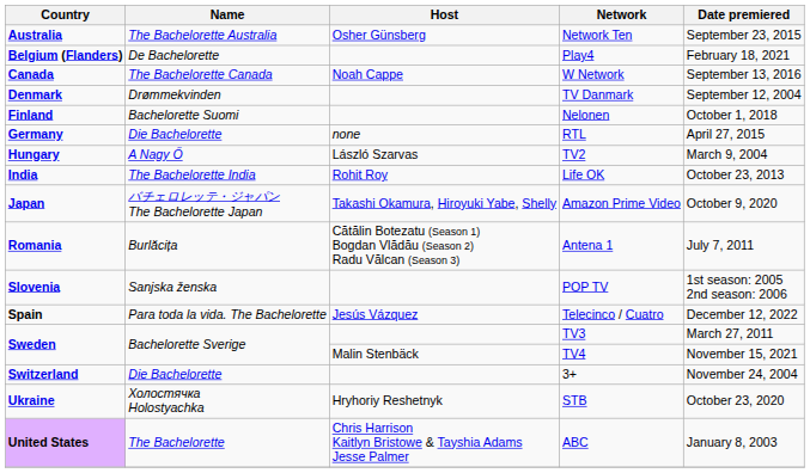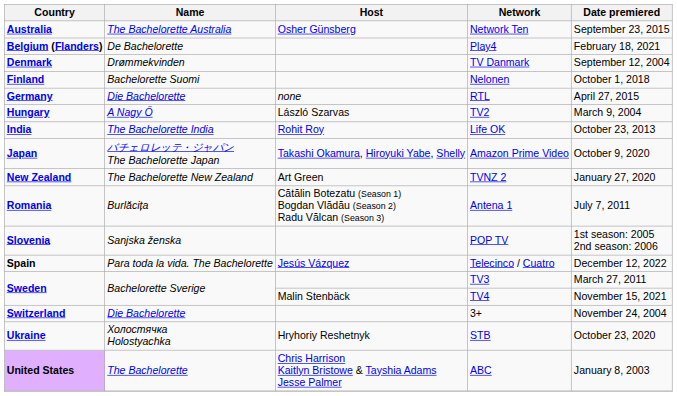- row: Canada | The Bachelorette Canada | Noah Cappe | W Network | September 13, 2016
+ row: New Zealand | The Bachelorette New Zealand | Art Green | TVNZ 2 | January 27, 2020
